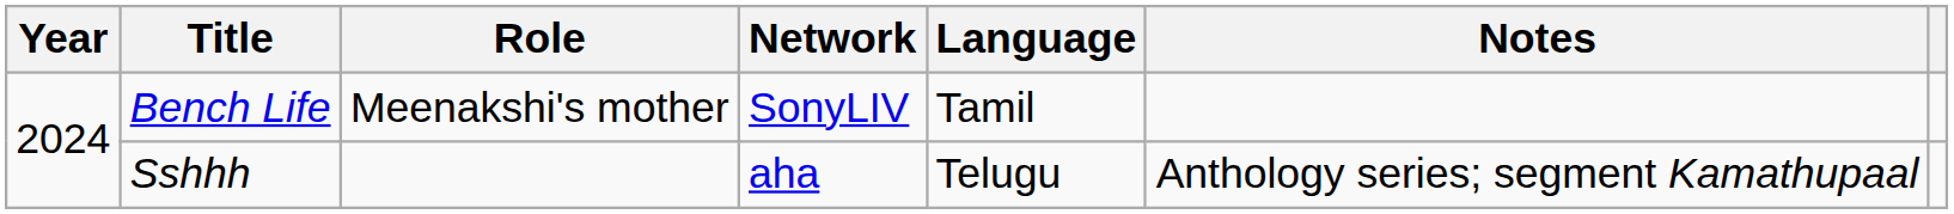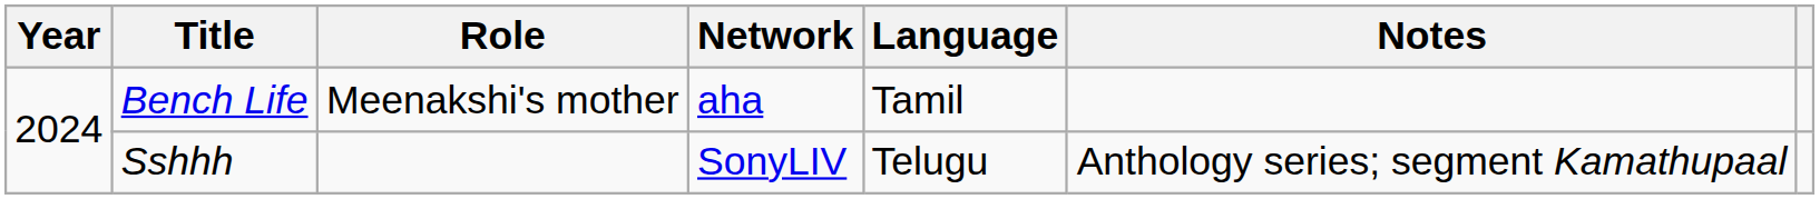Bench Life | Network: SonyLIV -> aha
Sshhh | Network: aha -> SonyLIV
